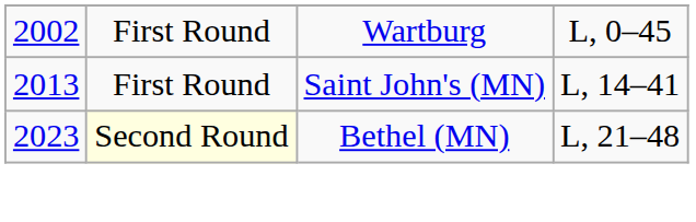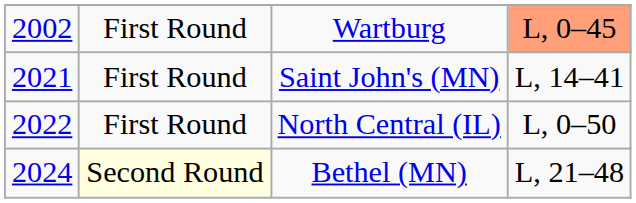Wartburg | column 4: no background -> lightsalmon background
Saint John's (MN) | column 1: 2013 -> 2021
+ row: 2022 | First Round | North Central (IL) | L, 0–50
Bethel (MN) | column 1: 2023 -> 2024
